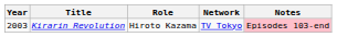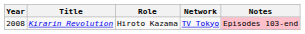Kirarin Revolution | Year: 2003 -> 2008
